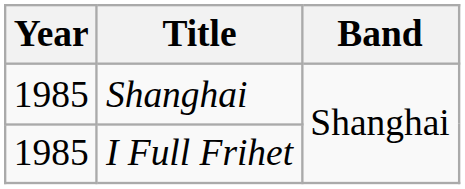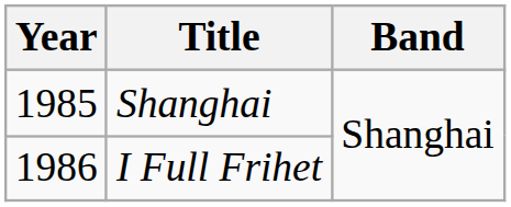I Full Frihet | Year: 1985 -> 1986
